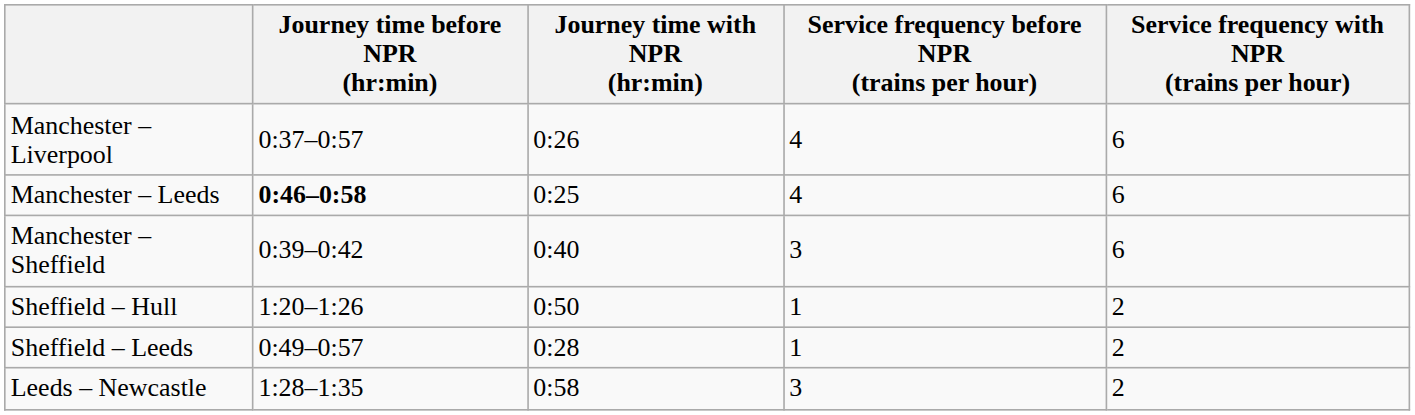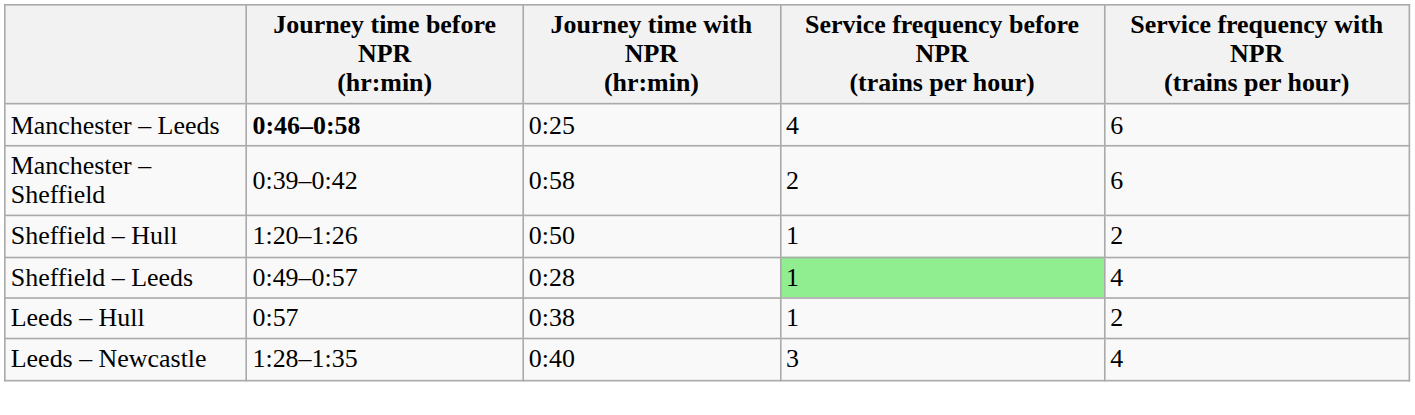- row: Manchester – Liverpool | 0:37–0:57 | 0:26 | 4 | 6
Manchester – Sheffield | Journey time with NPR (hr:min): 0:40 -> 0:58
Manchester – Sheffield | Service frequency before NPR (trains per hour): 3 -> 2
Sheffield – Leeds | Service frequency before NPR (trains per hour): no background -> lightgreen background
Sheffield – Leeds | Service frequency with NPR (trains per hour): 2 -> 4
+ row: Leeds – Hull | 0:57 | 0:38 | 1 | 2
Leeds – Newcastle | Journey time with NPR (hr:min): 0:58 -> 0:40
Leeds – Newcastle | Service frequency with NPR (trains per hour): 2 -> 4
